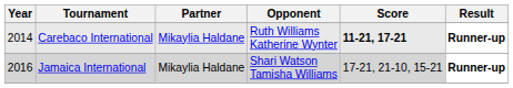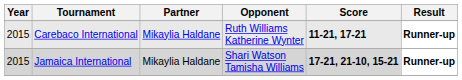Carebaco International | Year: 2014 -> 2015
Jamaica International | Year: 2016 -> 2015
Jamaica International | Score: normal -> bold
